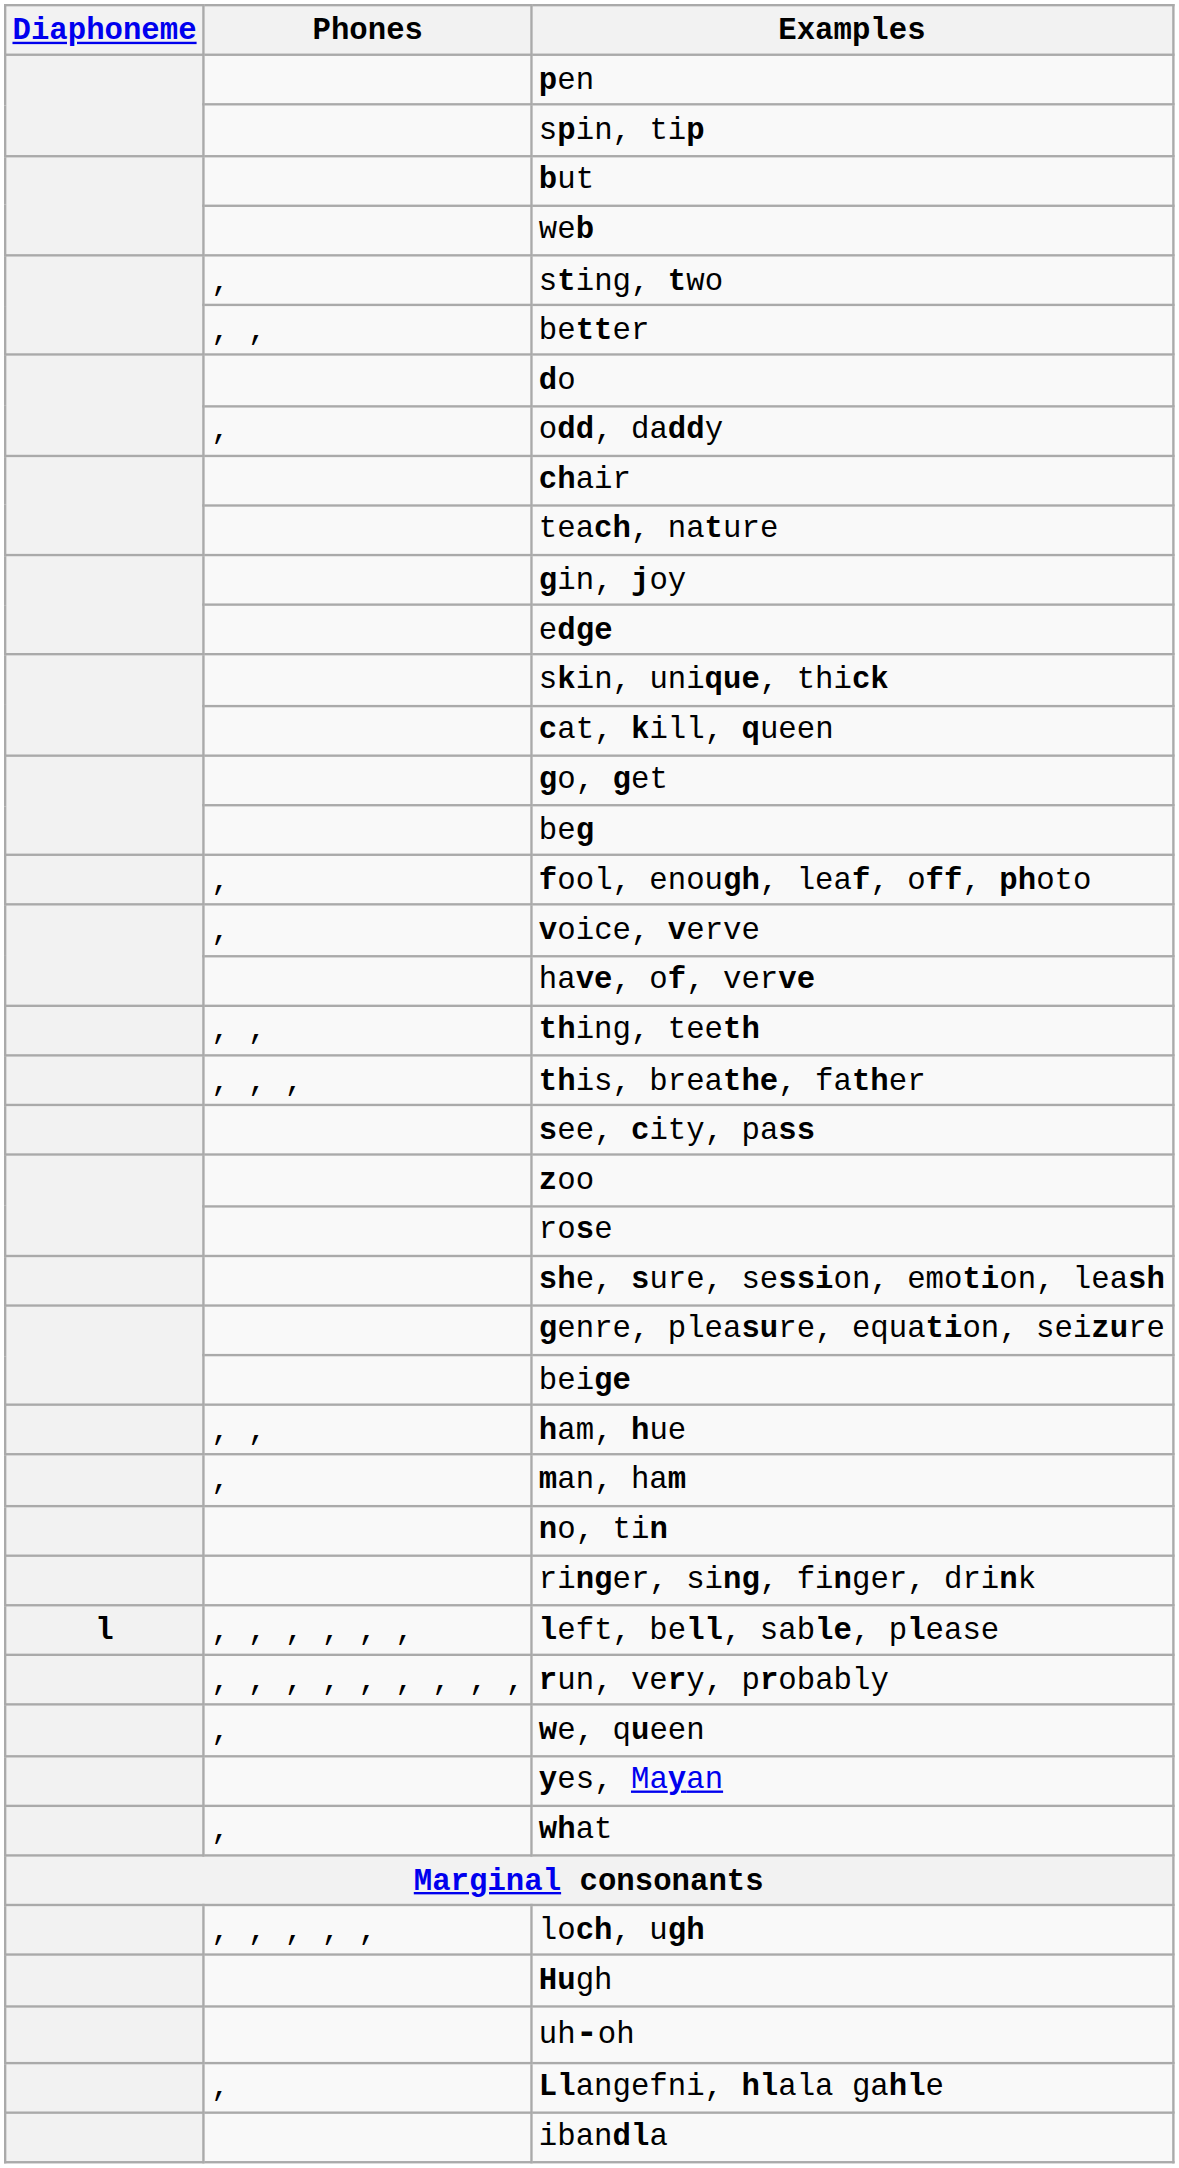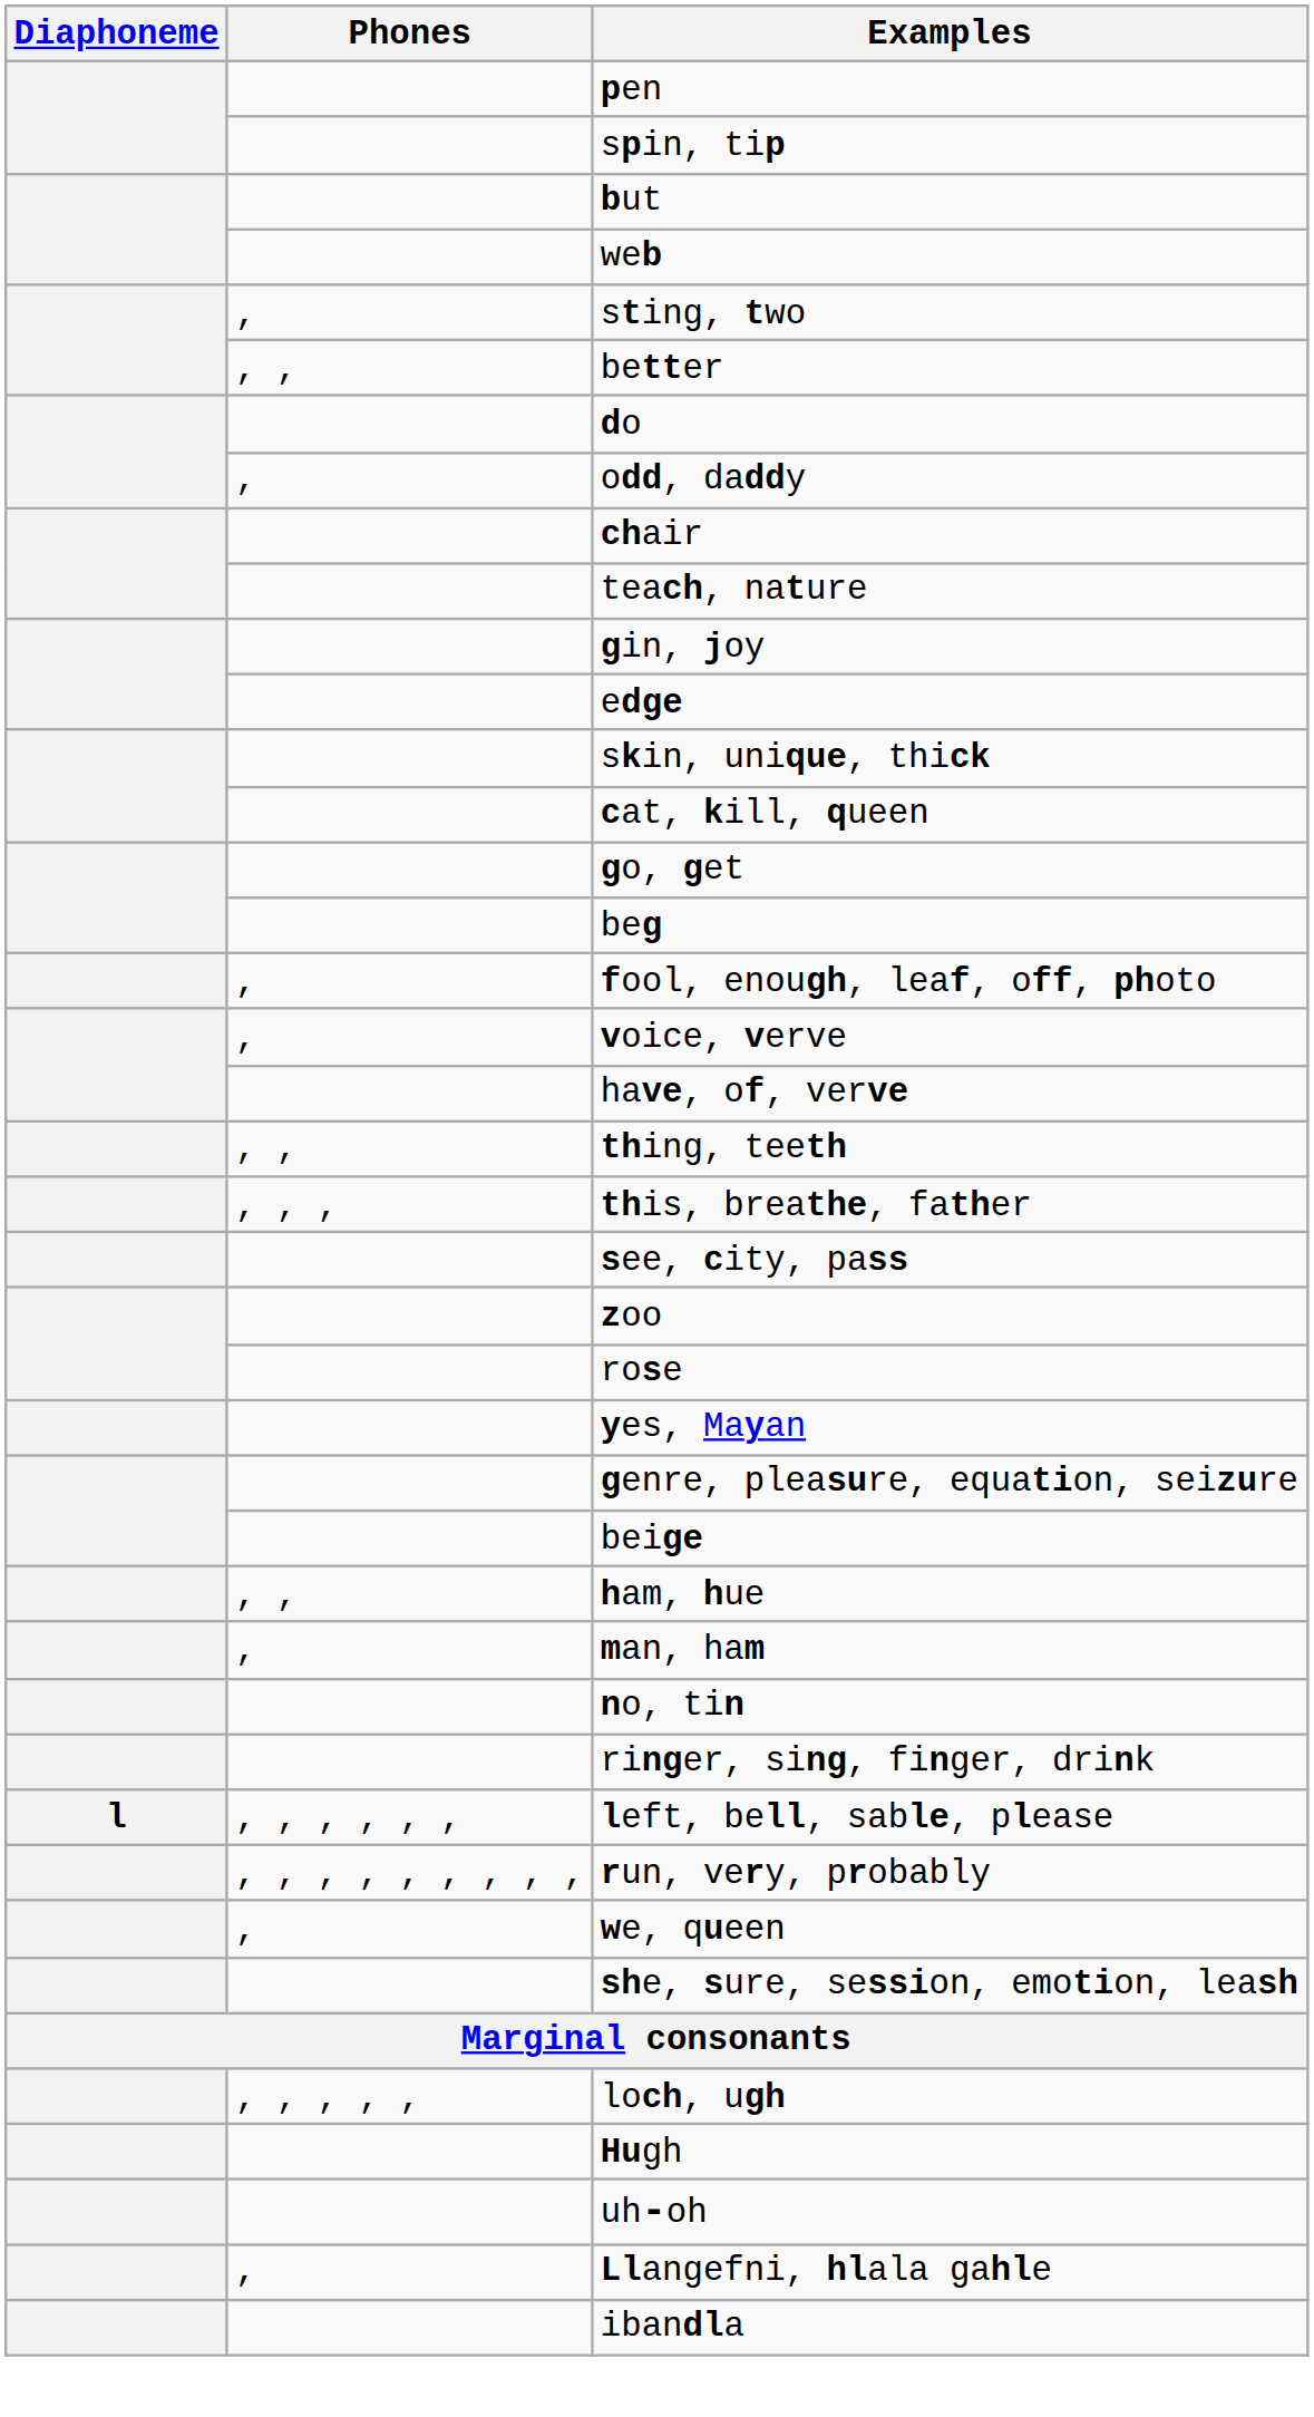rows swapped: she, sure, session, emotion, leash <-> yes, Mayan
- row: , | what
